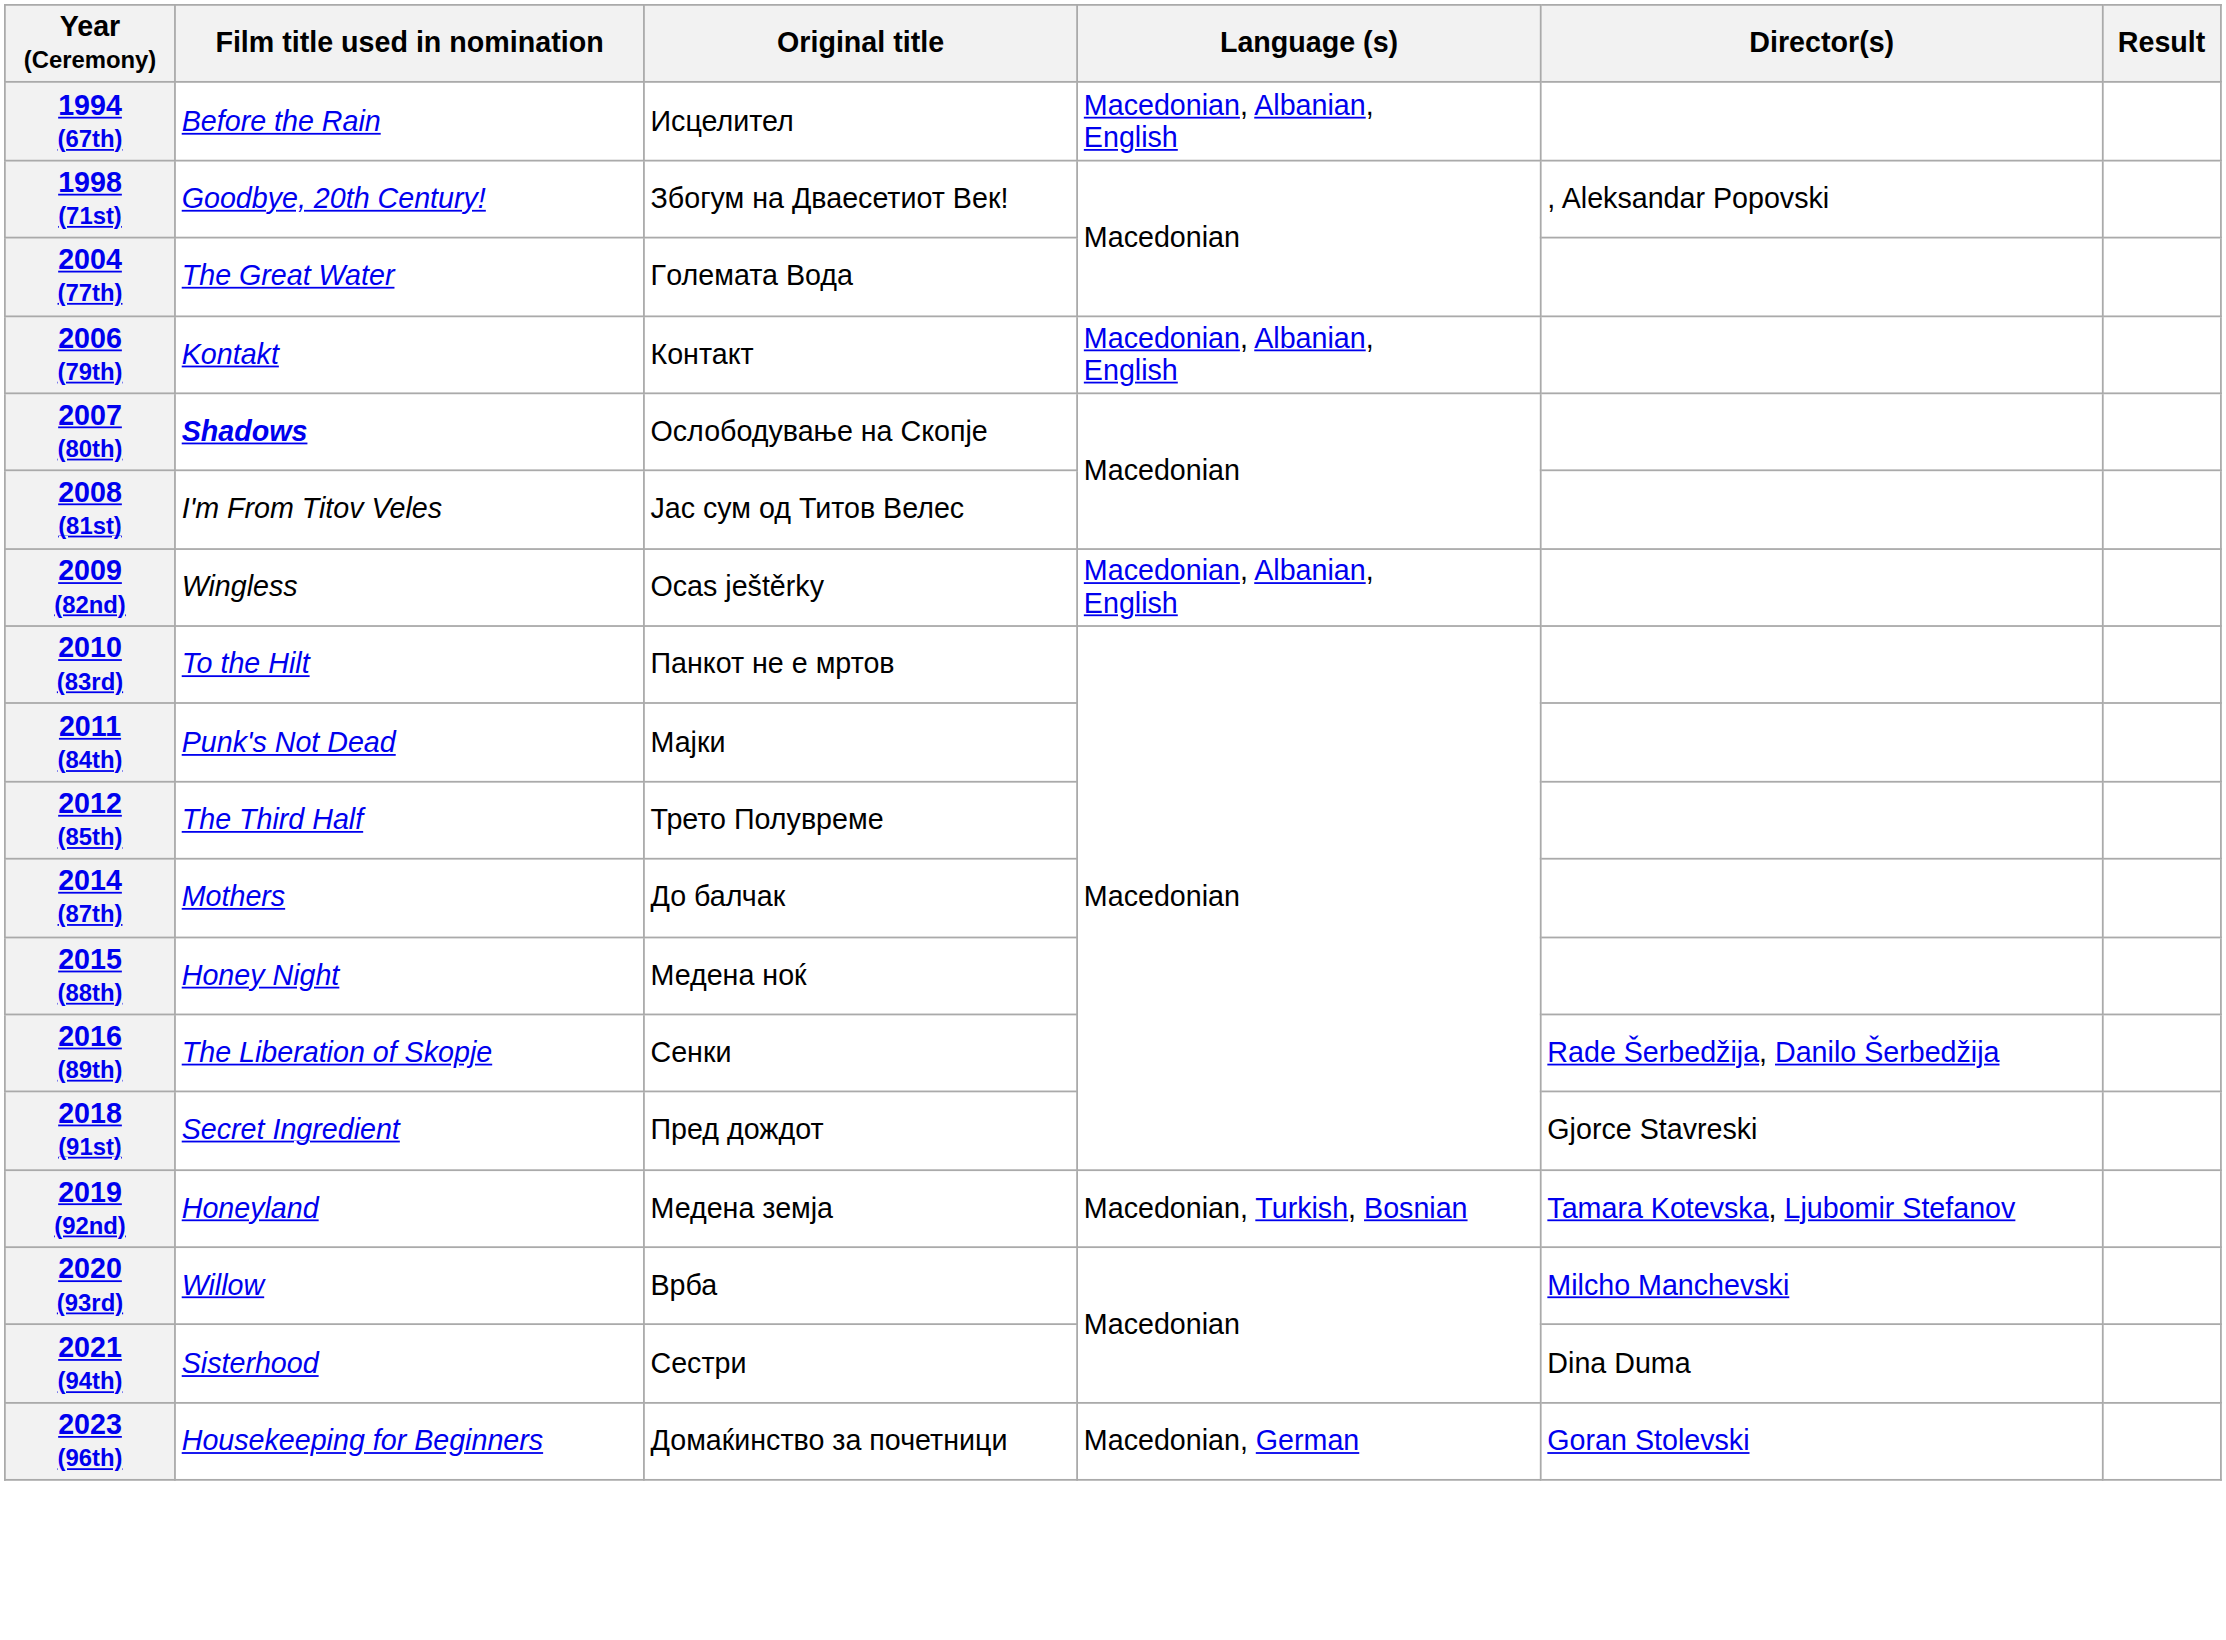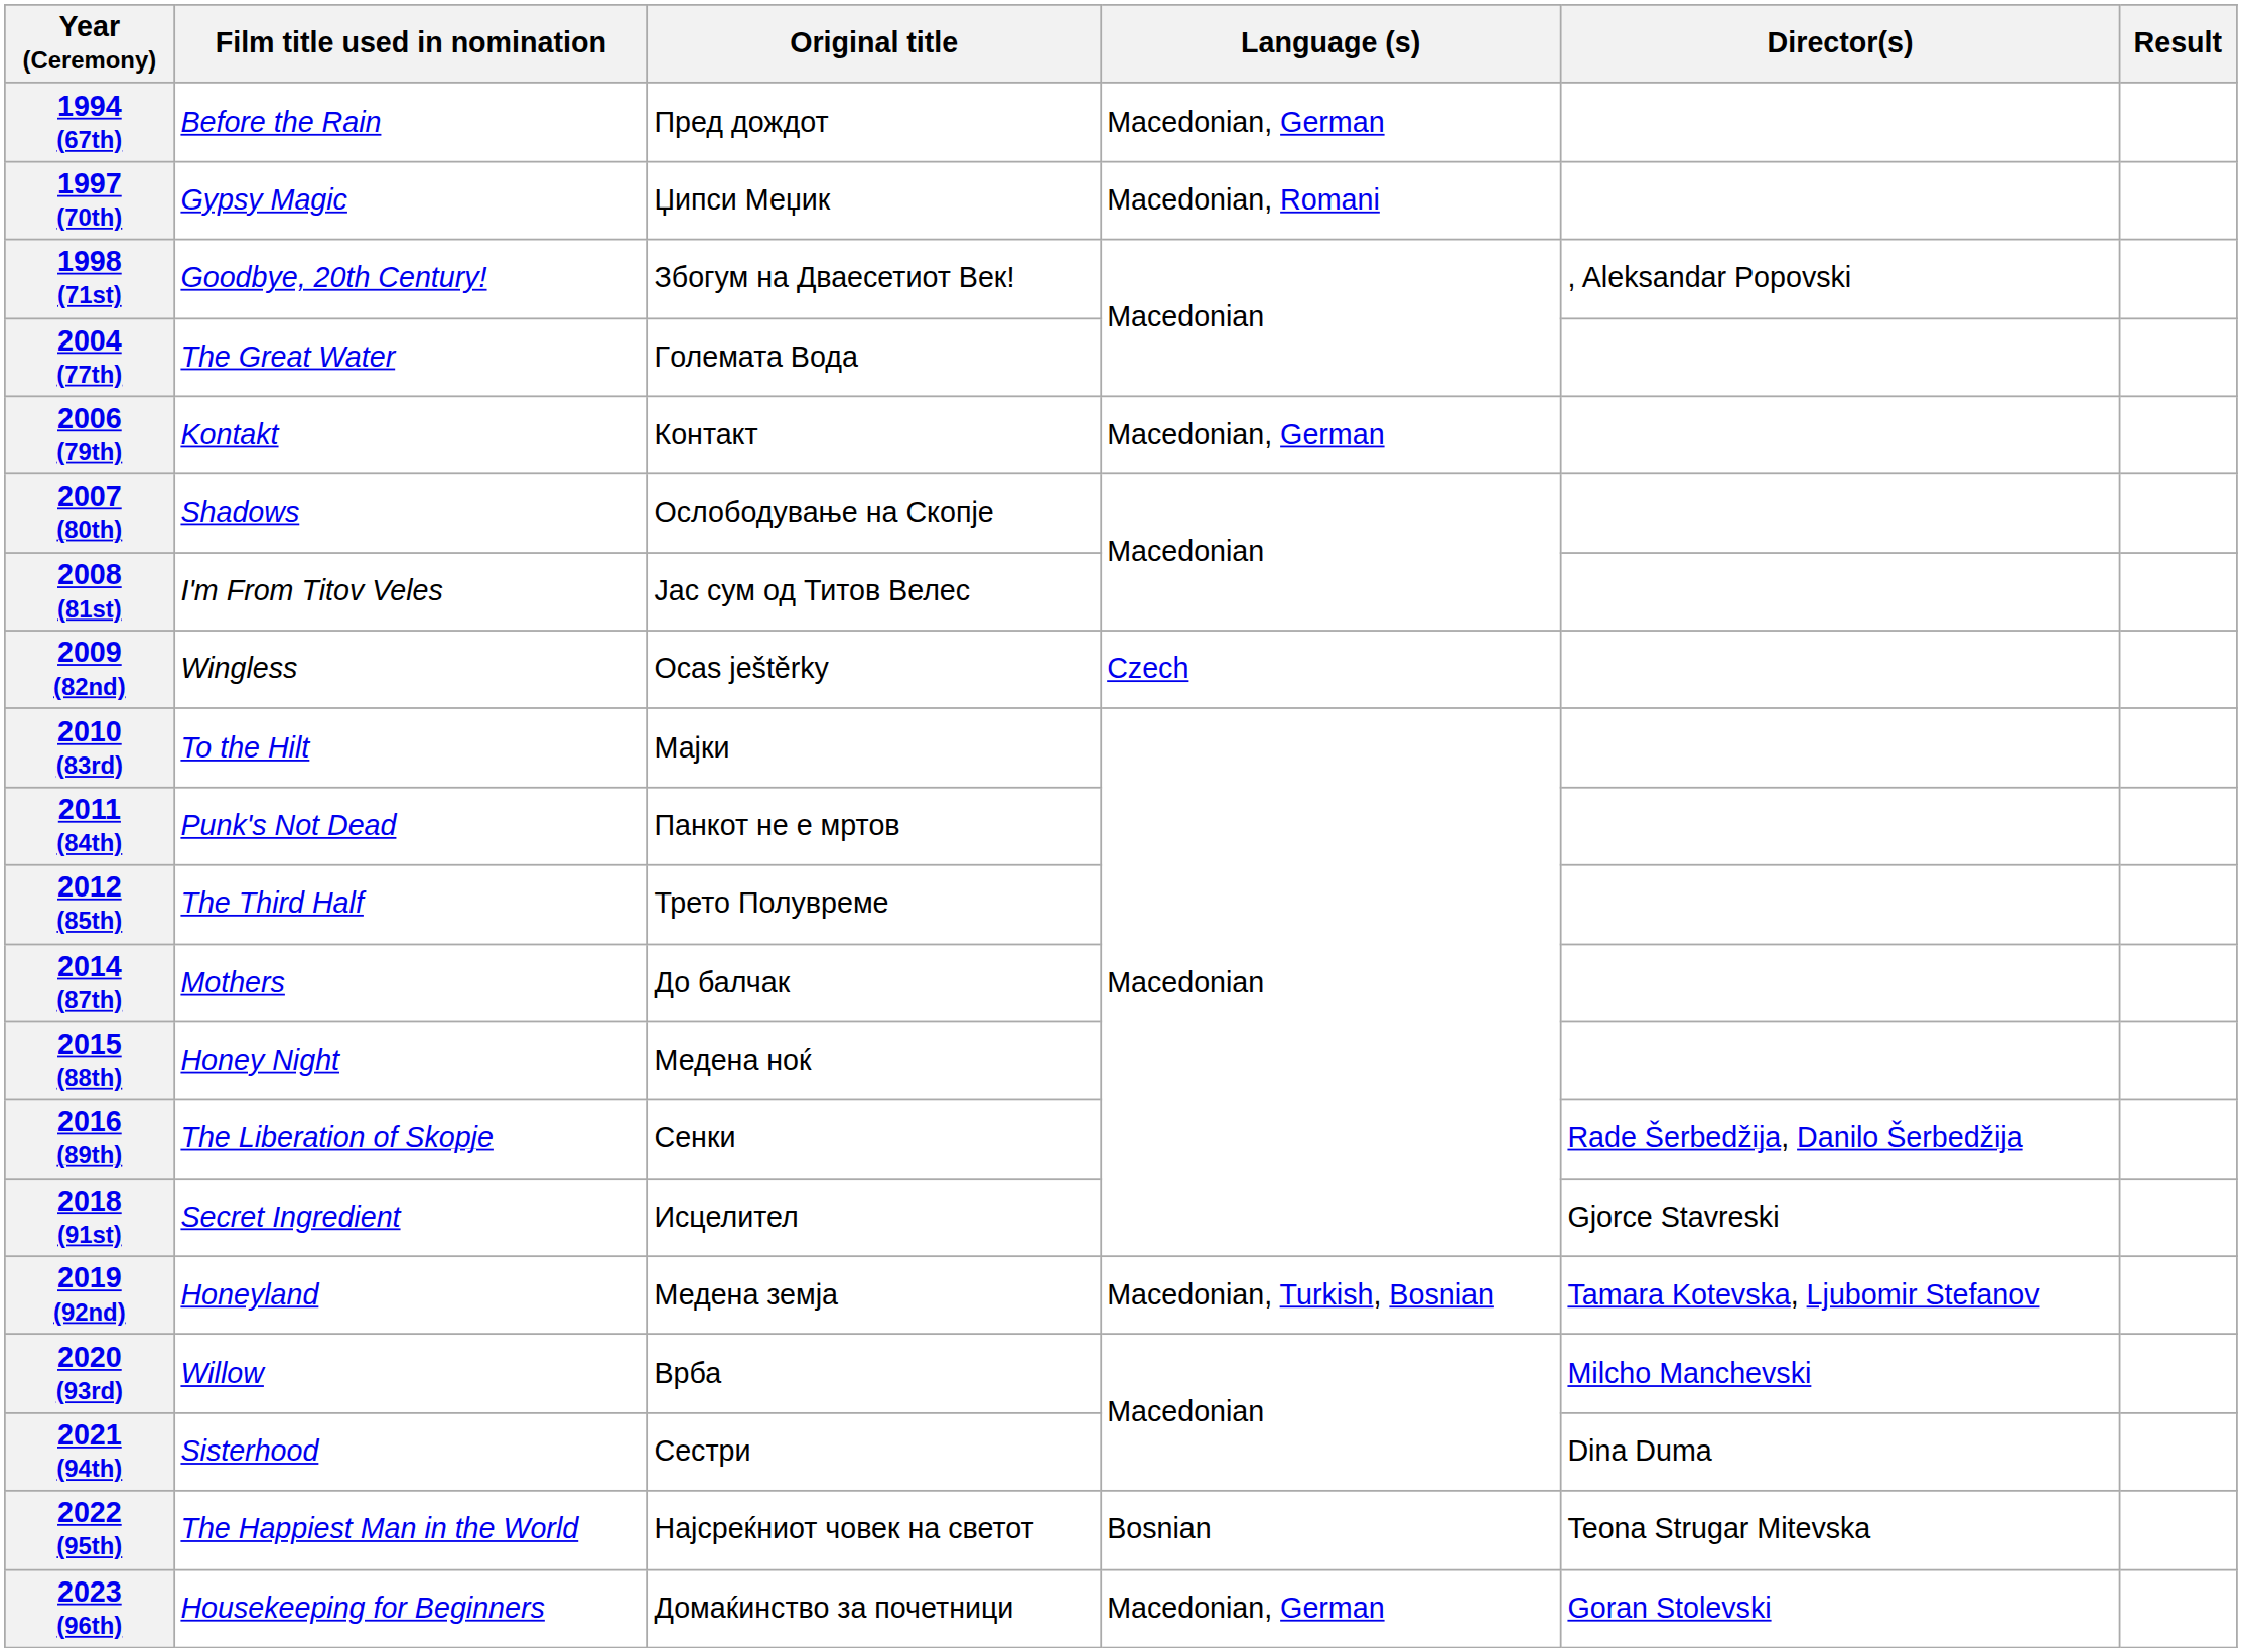1994 (67th) | Original title: Исцелител -> Пред дождот
1994 (67th) | Language (s): Macedonian, Albanian, English -> Macedonian, German
+ row: 1997 (70th) | Gypsy Magic | Џипси Меџик | Macedonian, Romani
2006 (79th) | Language (s): Macedonian, Albanian, English -> Macedonian, German
2007 (80th) | Film title used in nomination: bold -> normal
2009 (82nd) | Language (s): Macedonian, Albanian, English -> Czech
2010 (83rd) | Original title: Панкот не е мртов -> Мајки
2011 (84th) | Original title: Мајки -> Панкот не е мртов
2018 (91st) | Original title: Пред дождот -> Исцелител
+ row: 2022 (95th) | The Happiest Man in the World | Најсреќниот човек на светот | Bosnian | Teona Strugar Mitevska
